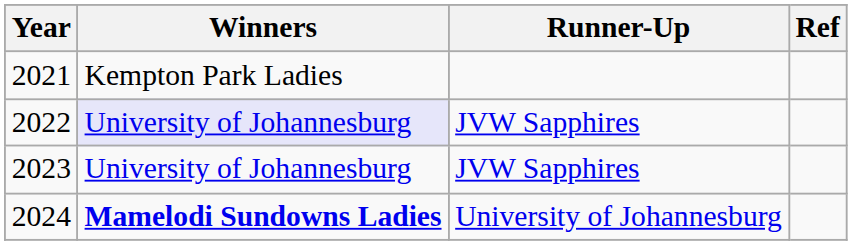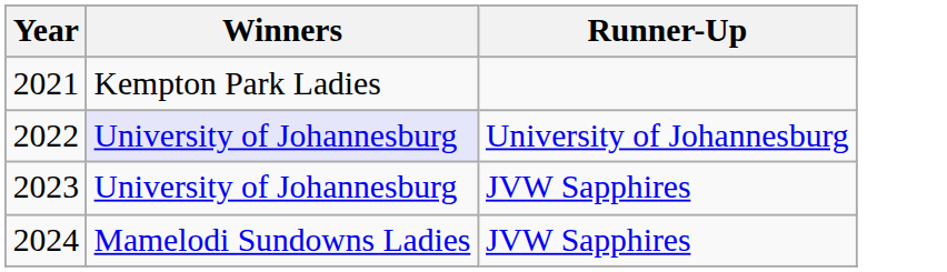- column: Ref
2022 | Runner-Up: JVW Sapphires -> University of Johannesburg
2024 | Winners: bold -> normal
2024 | Runner-Up: University of Johannesburg -> JVW Sapphires
